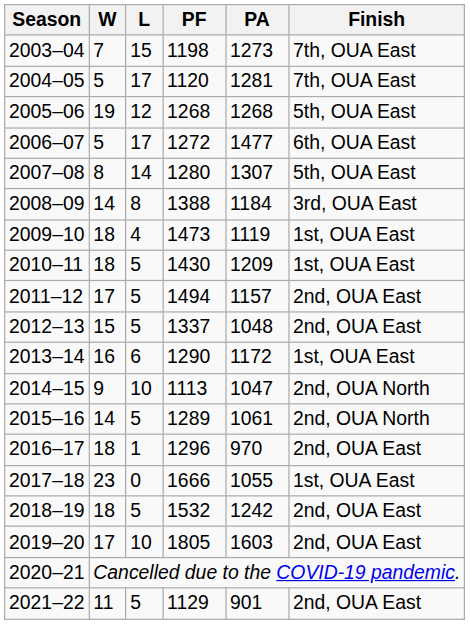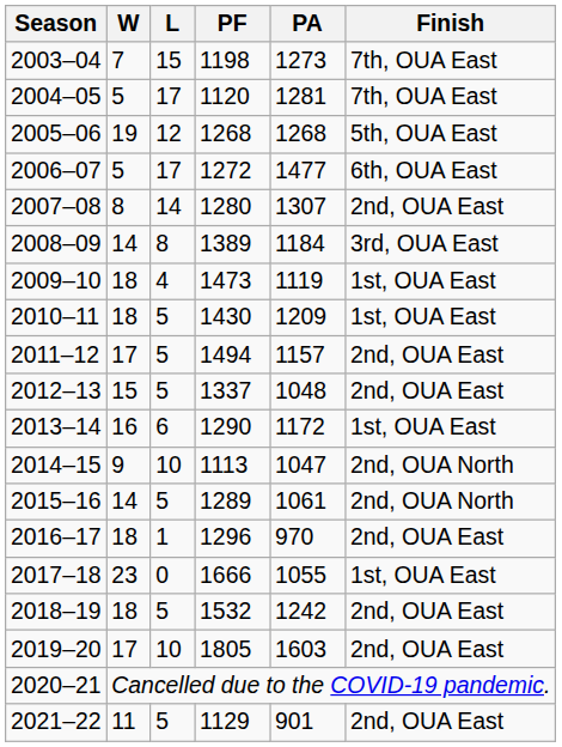2007–08 | Finish: 5th, OUA East -> 2nd, OUA East
2008–09 | PF: 1388 -> 1389
